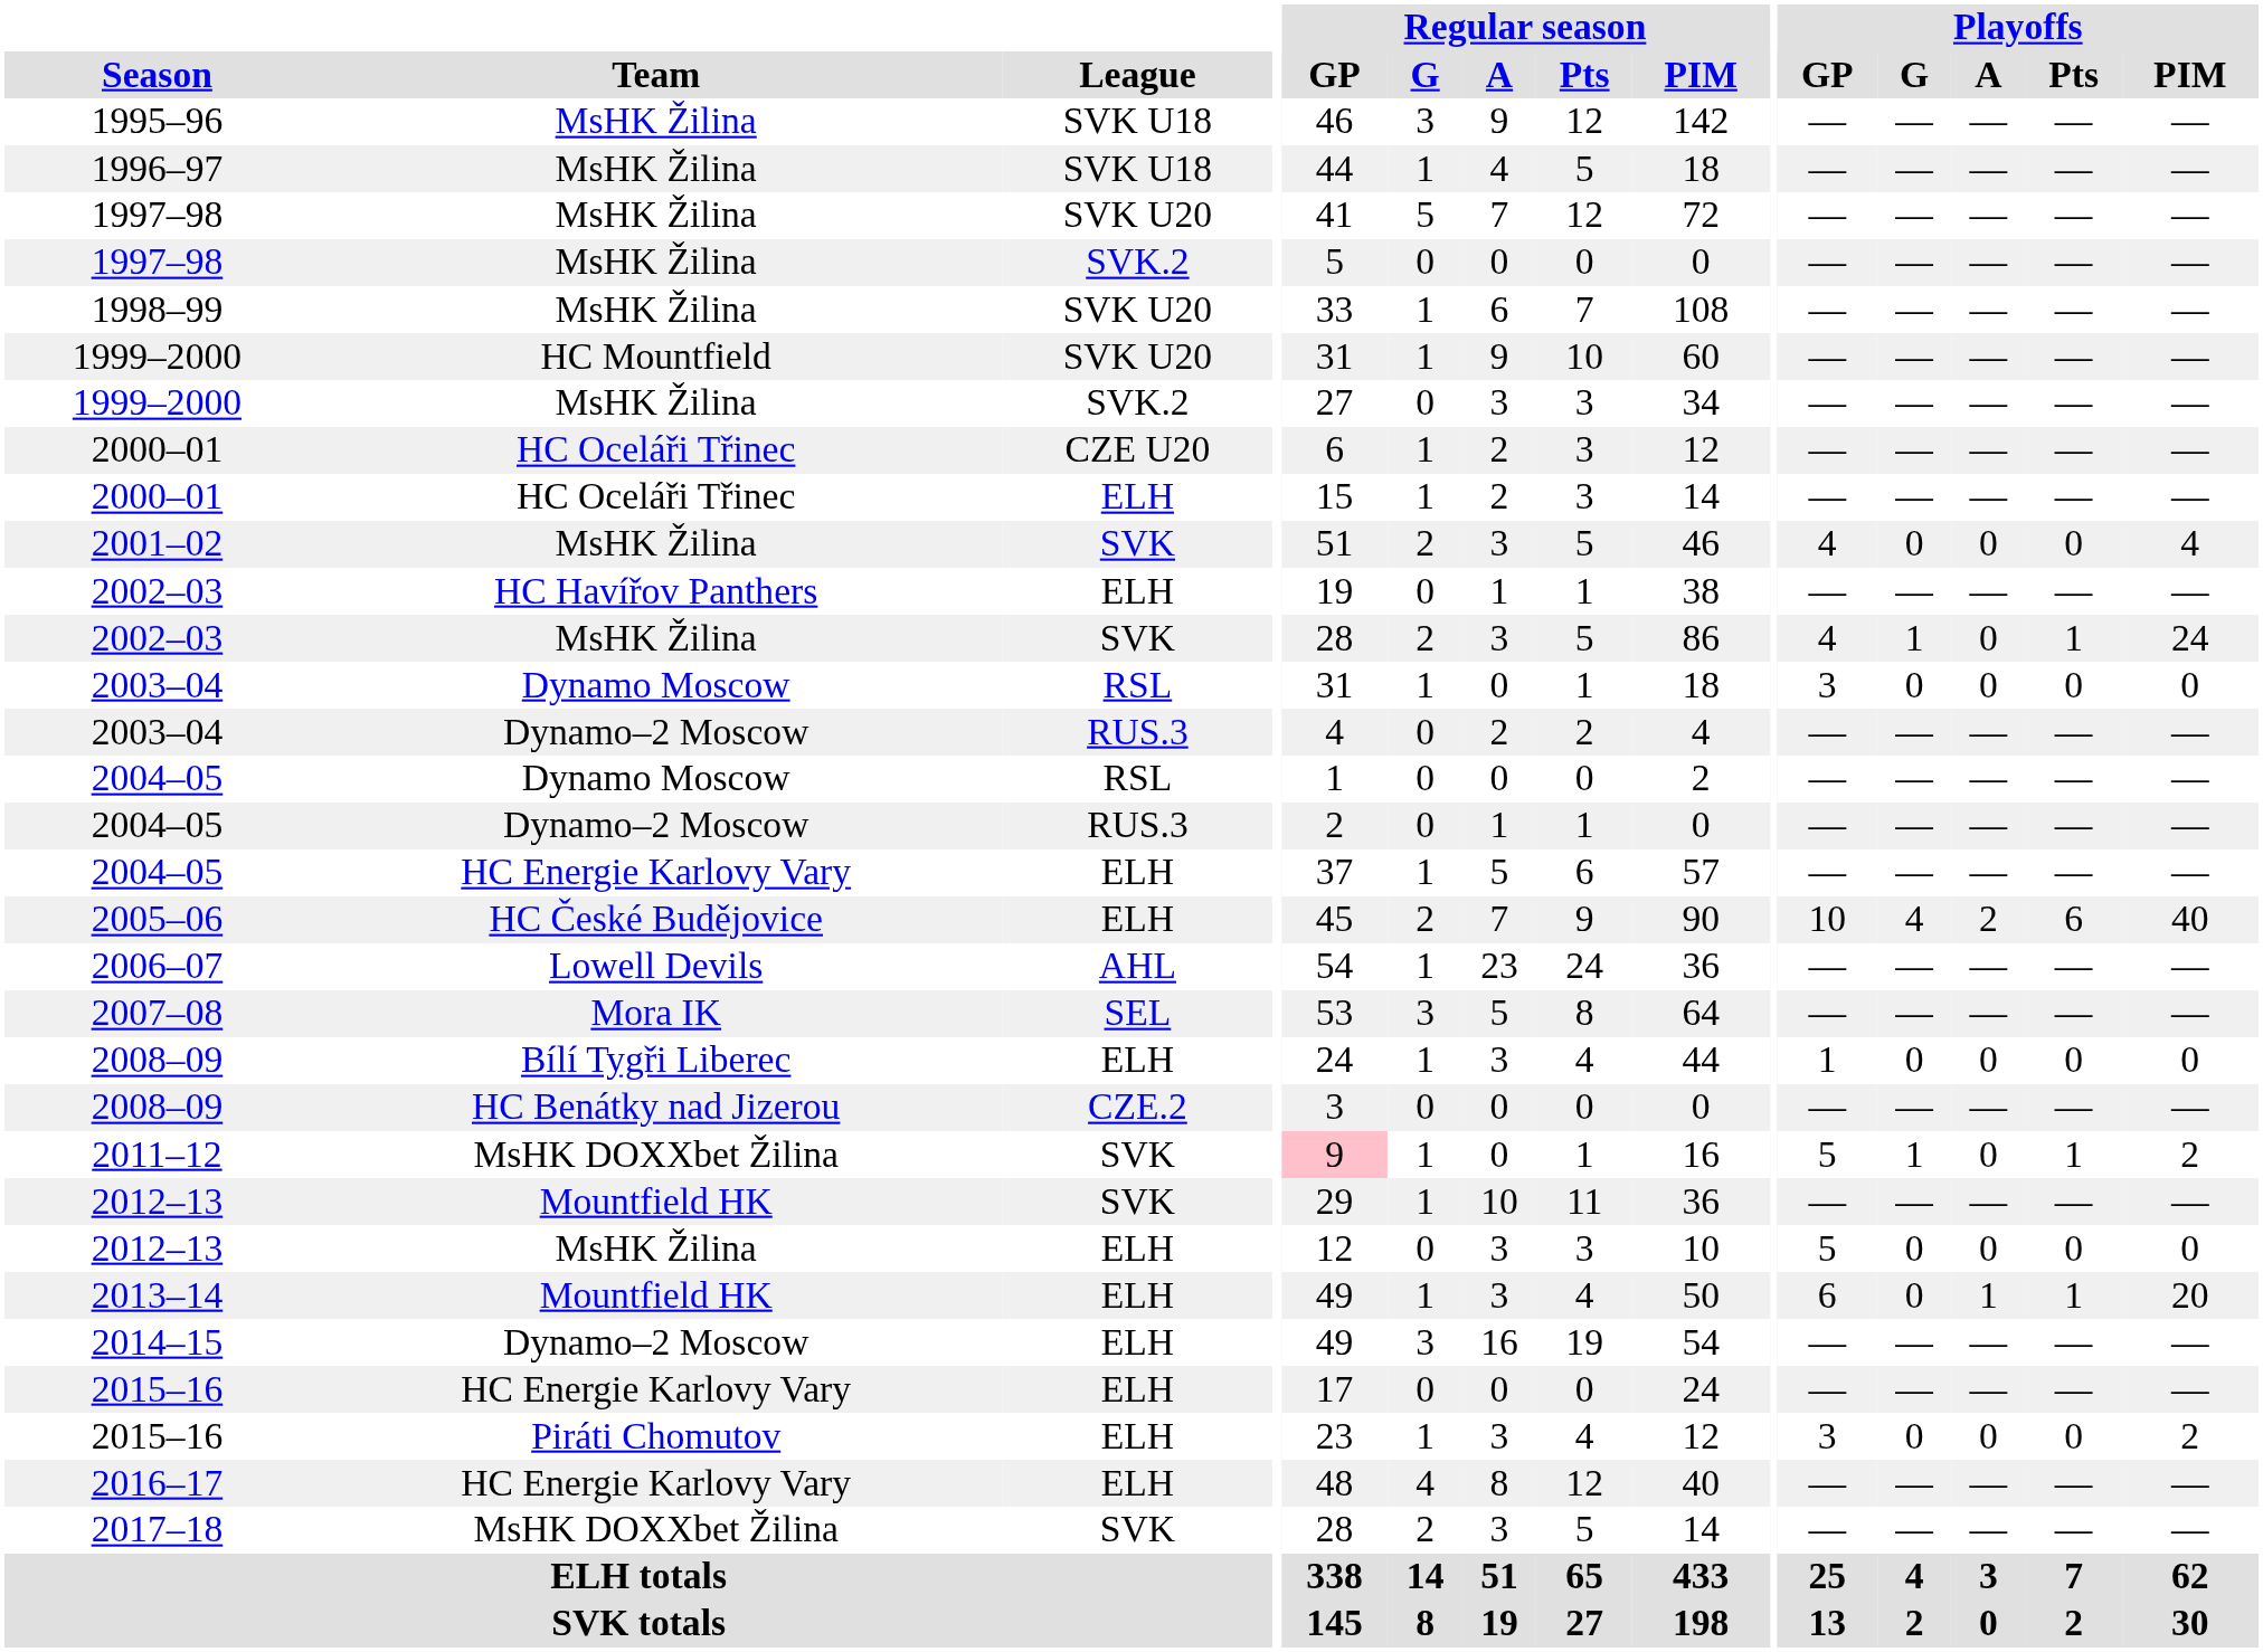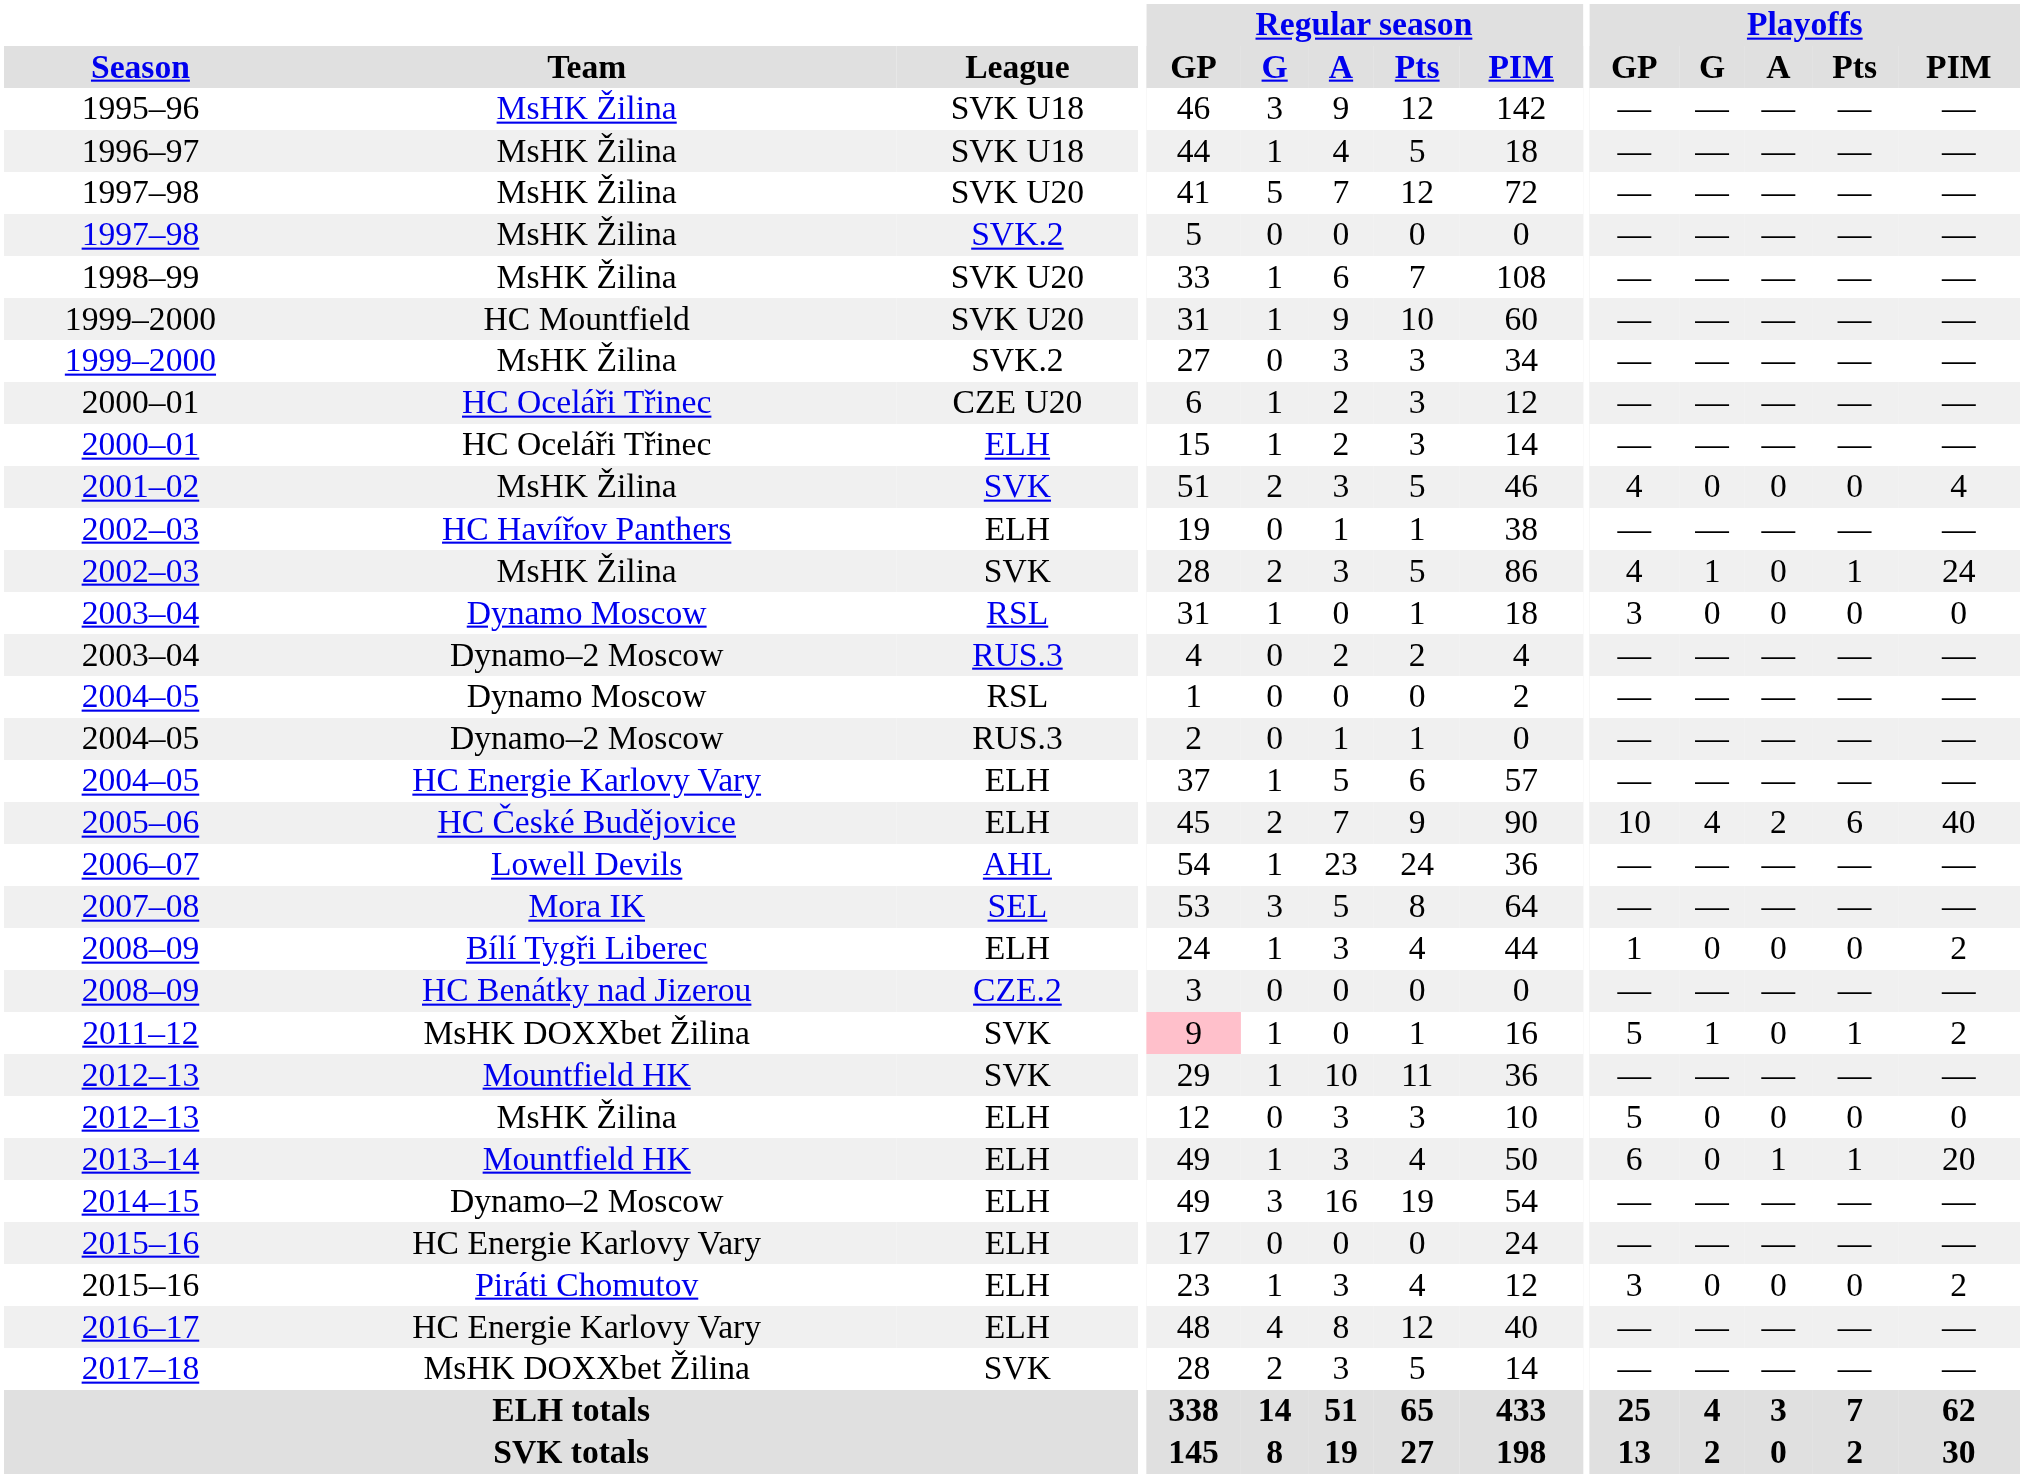2008–09 / ELH | Playoffs / PIM: 0 -> 2
